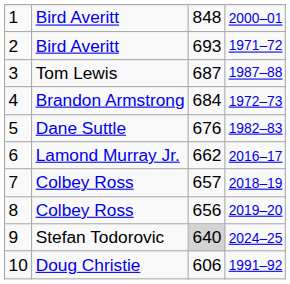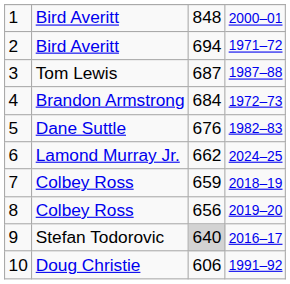2 | column 3: 693 -> 694
6 | column 4: 2016–17 -> 2024–25
7 | column 3: 657 -> 659
9 | column 4: 2024–25 -> 2016–17
